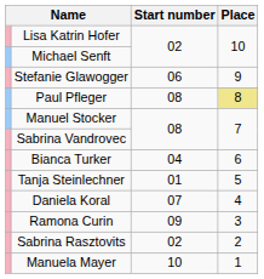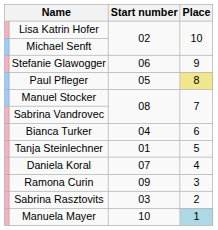Paul Pfleger | Start number: 08 -> 05
Sabrina Rasztovits | Start number: 02 -> 03
Manuela Mayer | Place: no background -> lightblue background
